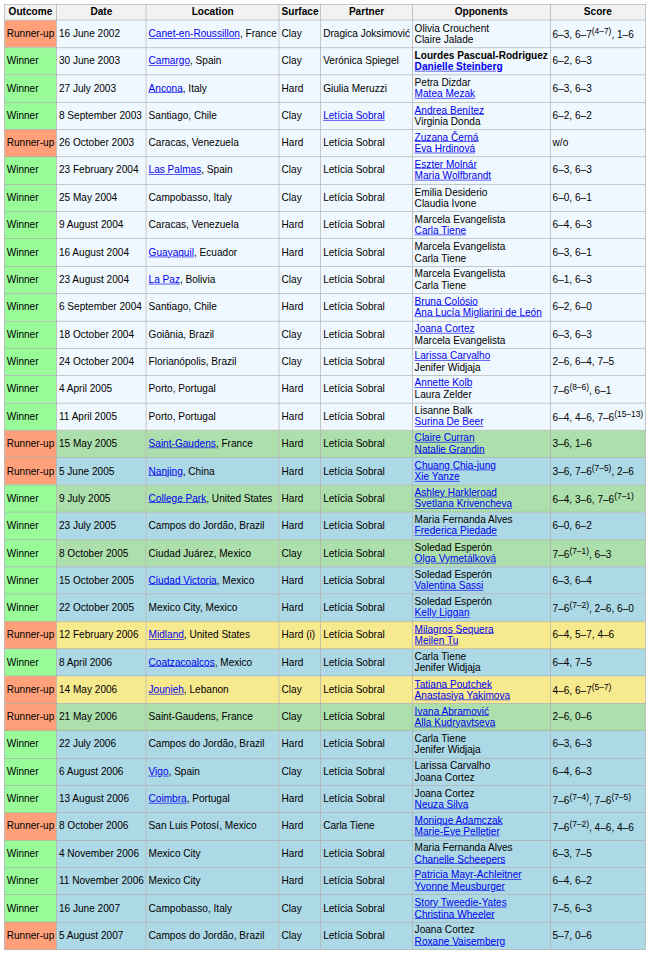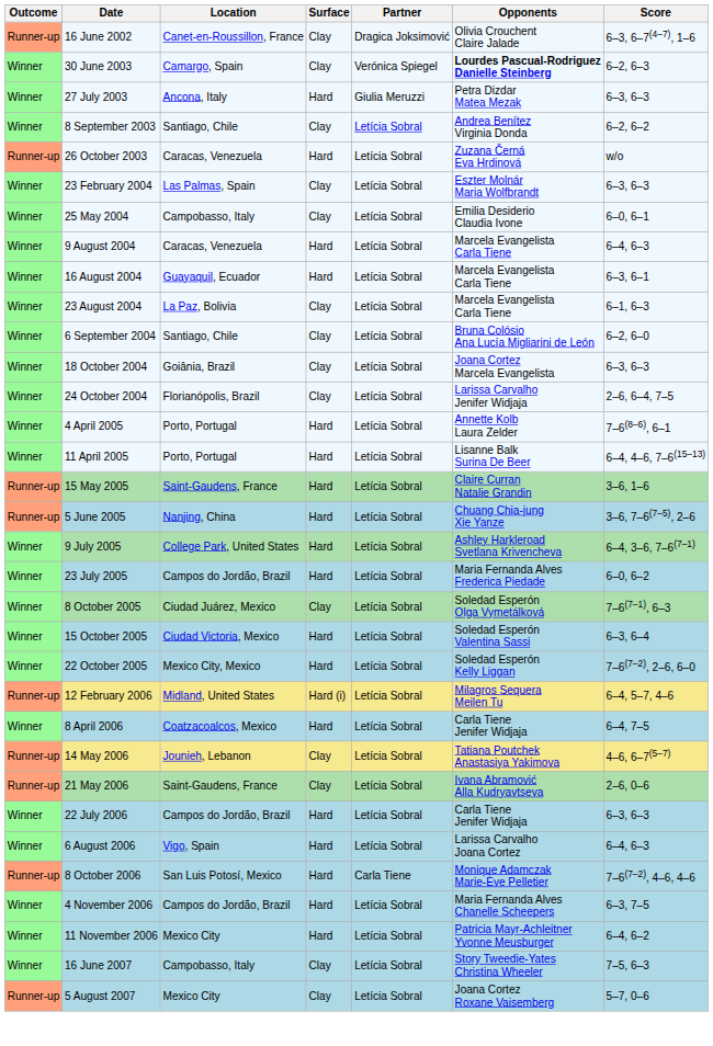6 September 2004 | Surface: Hard -> Clay
6 August 2006 | Surface: Clay -> Hard
- row: Winner | 13 August 2006 | Coimbra, Portugal | Hard | Letícia Sobral | Joana Cortez Neuza Silva | 7–6(7–4), 7–6(7–5)
4 November 2006 | Location: Mexico City -> Campos do Jordão, Brazil
5 August 2007 | Location: Campos do Jordão, Brazil -> Mexico City
